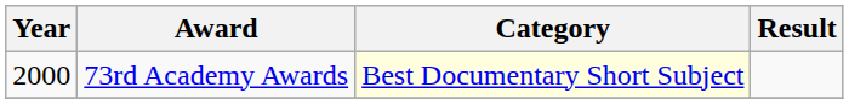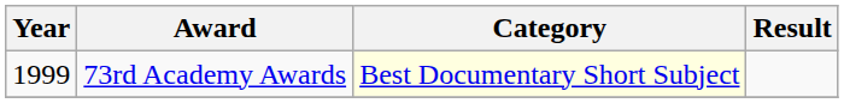73rd Academy Awards | Year: 2000 -> 1999
